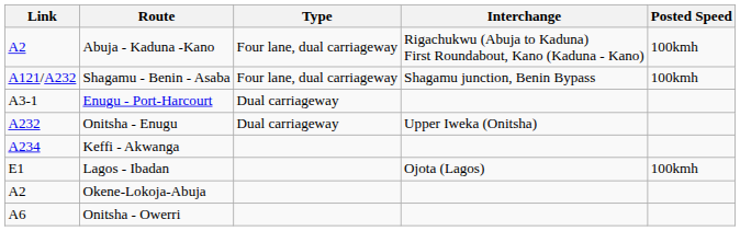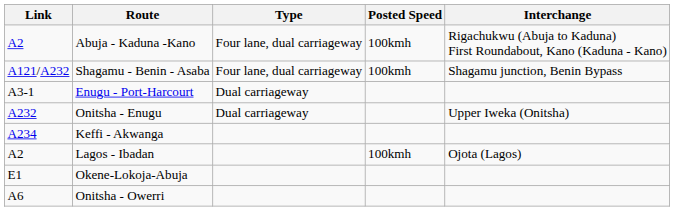columns swapped: Posted Speed <-> Interchange
Lagos - Ibadan | Link: E1 -> A2
Okene-Lokoja-Abuja | Link: A2 -> E1
